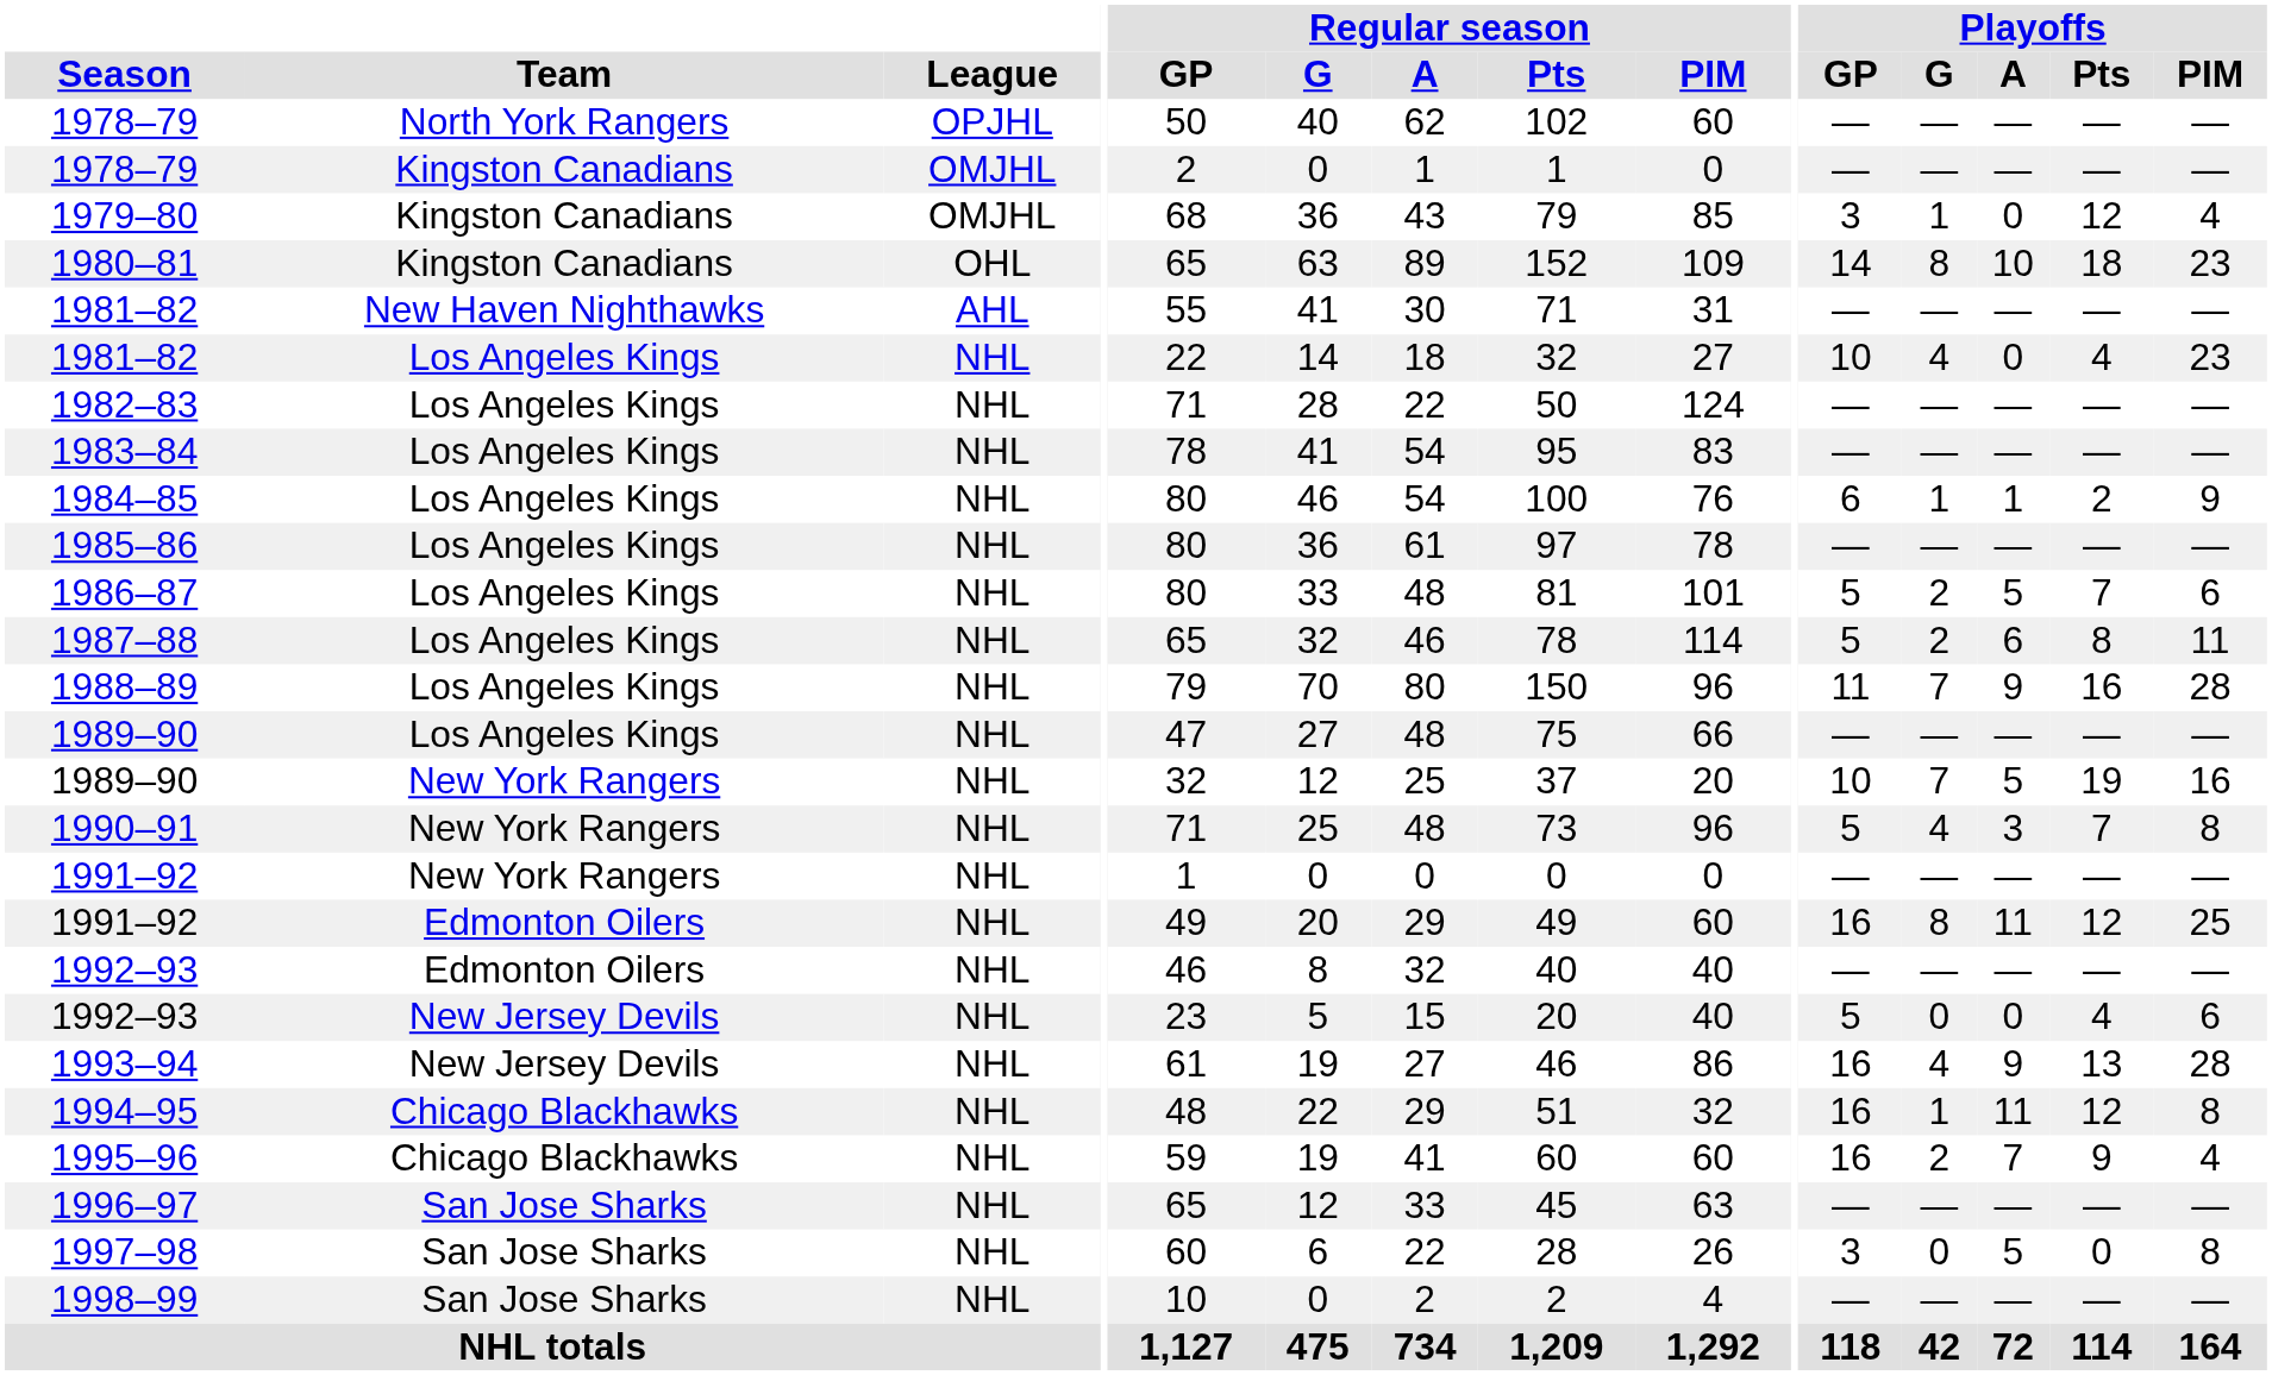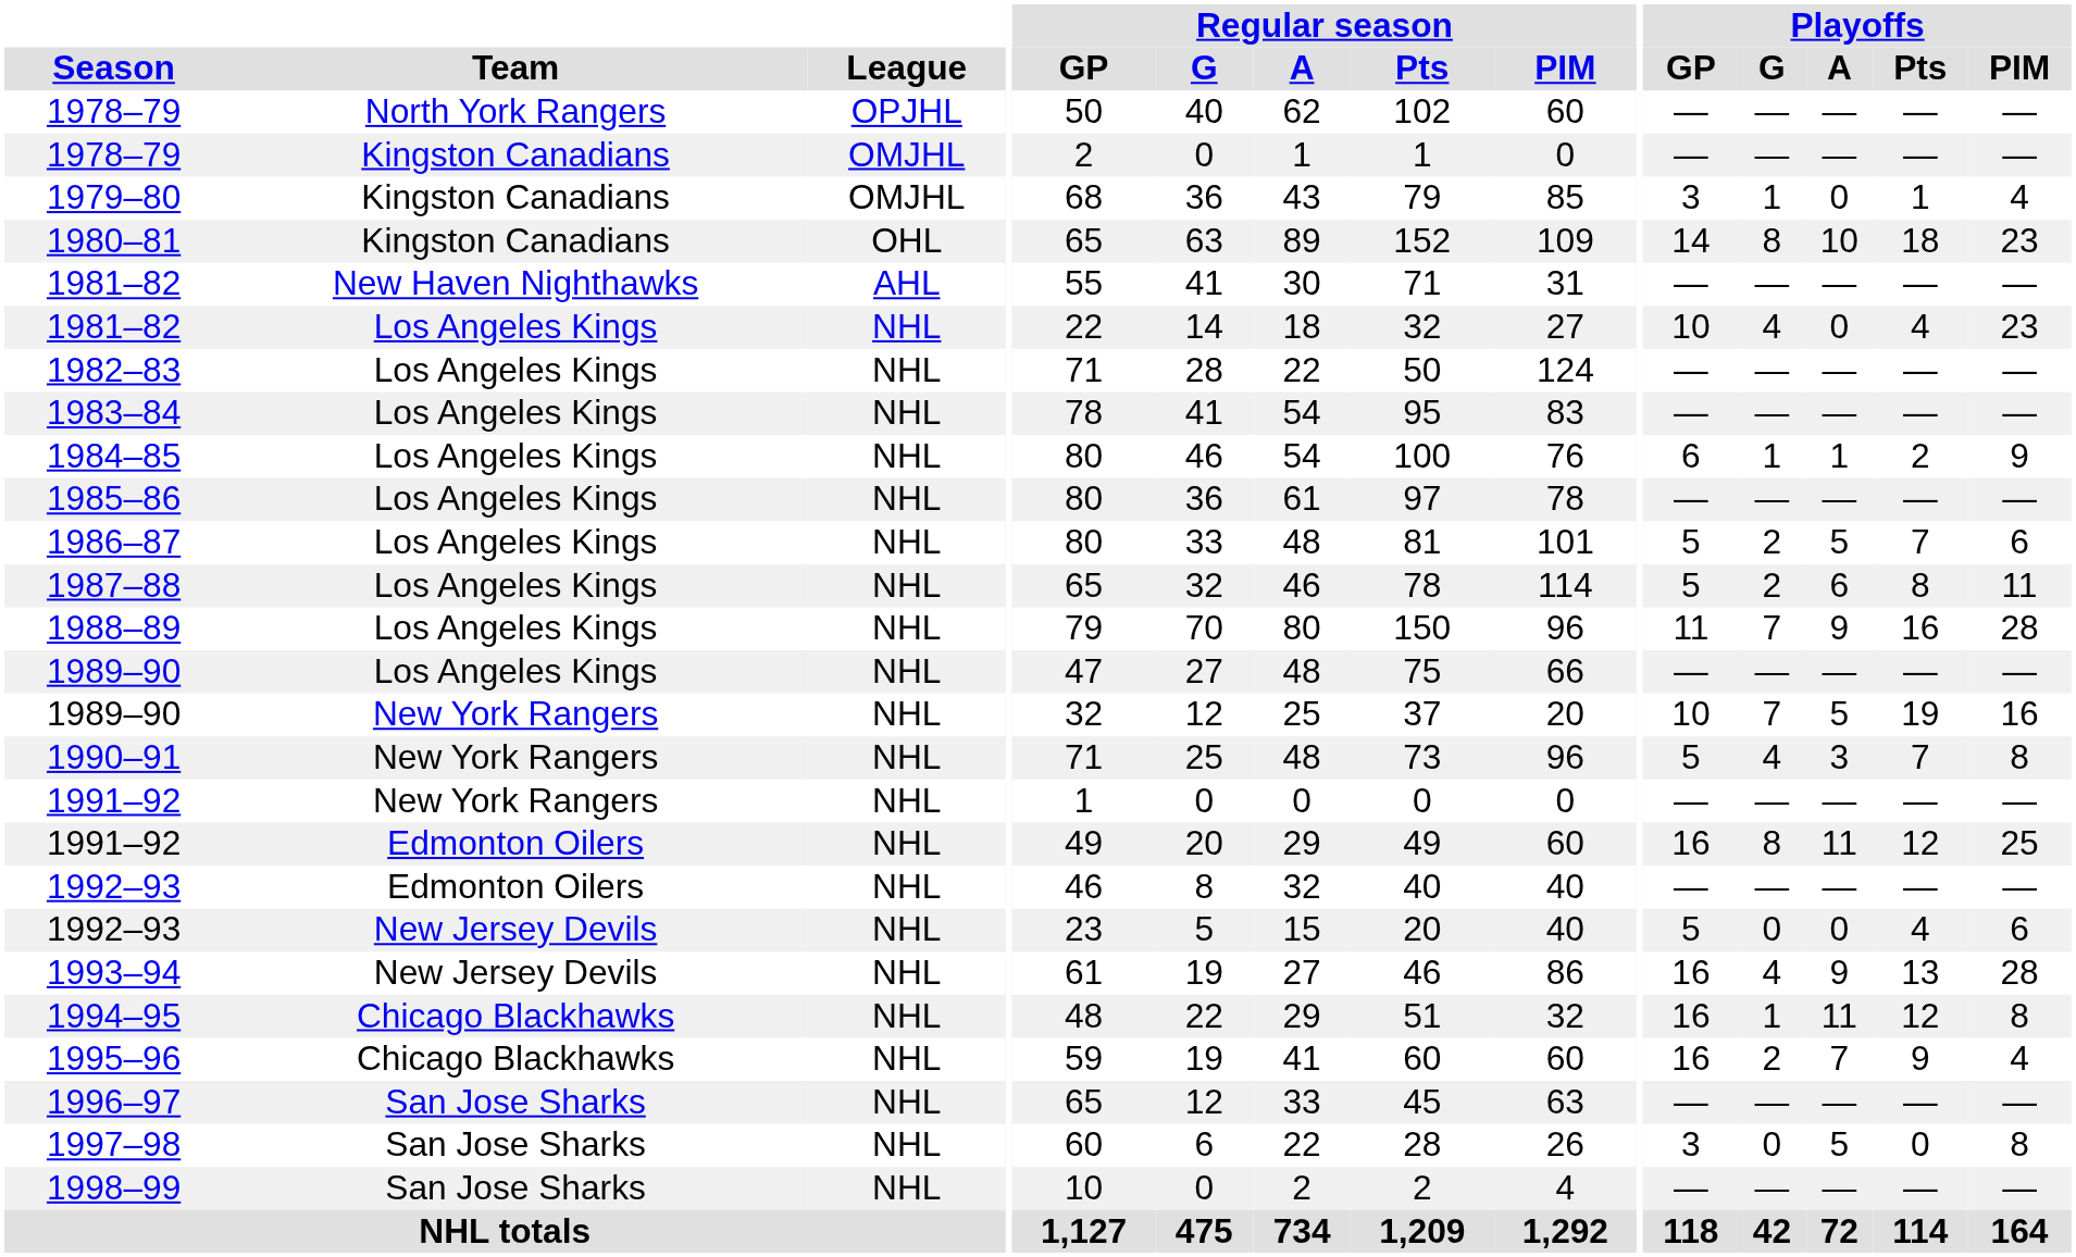1979–80 | Playoffs / Pts: 12 -> 1
